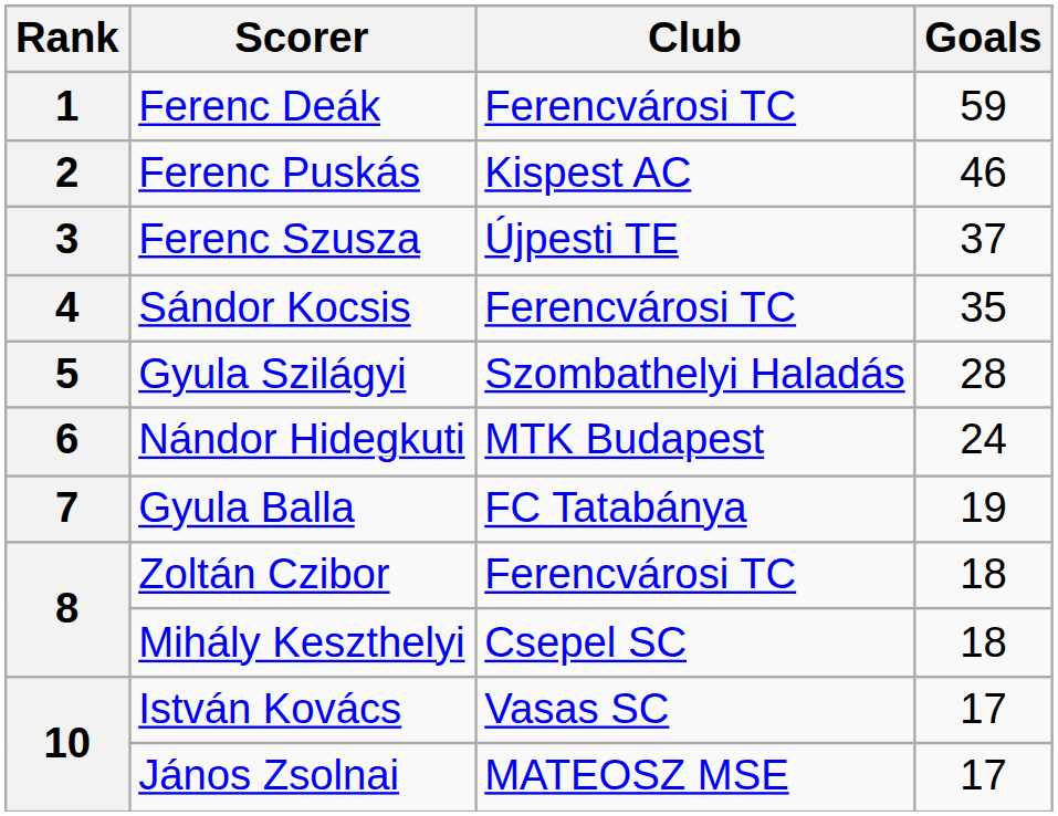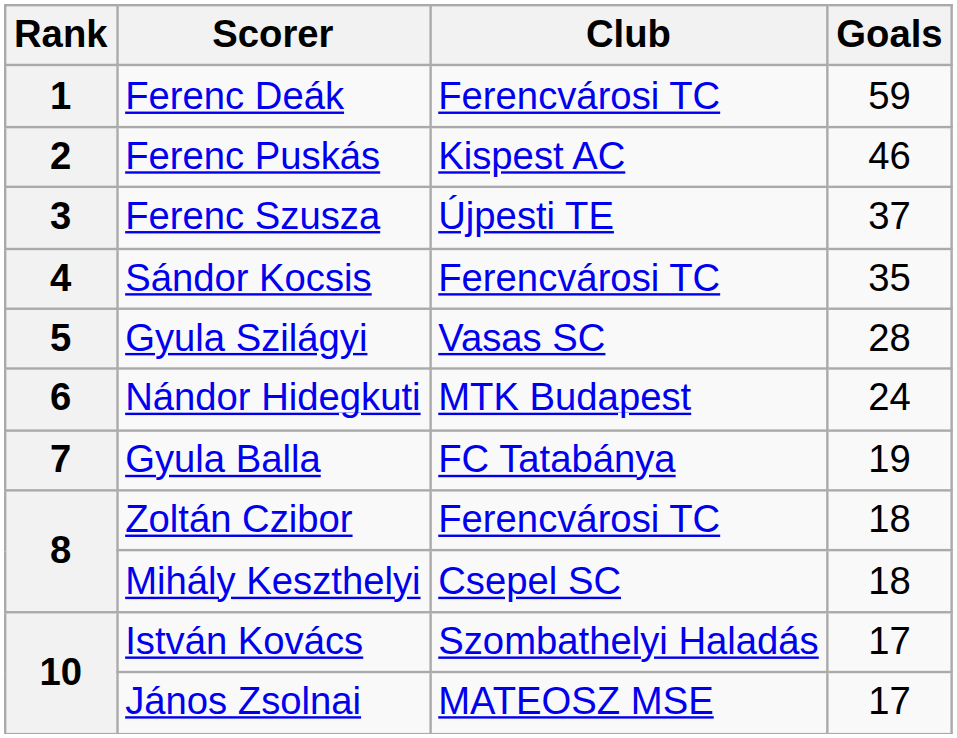Gyula Szilágyi | Club: Szombathelyi Haladás -> Vasas SC
István Kovács | Club: Vasas SC -> Szombathelyi Haladás
